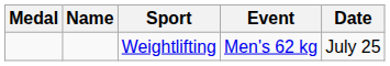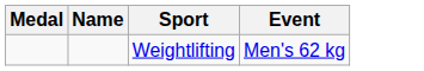- column: Date | July 25
